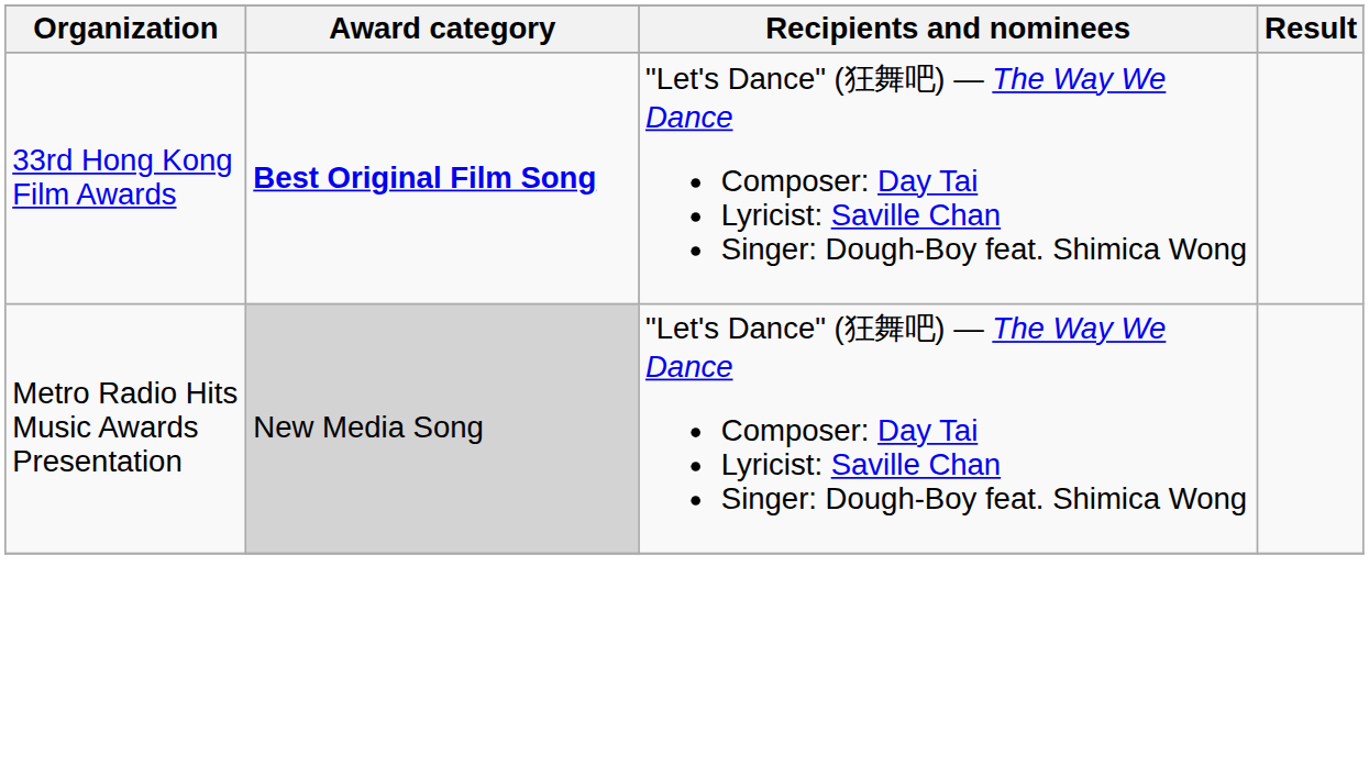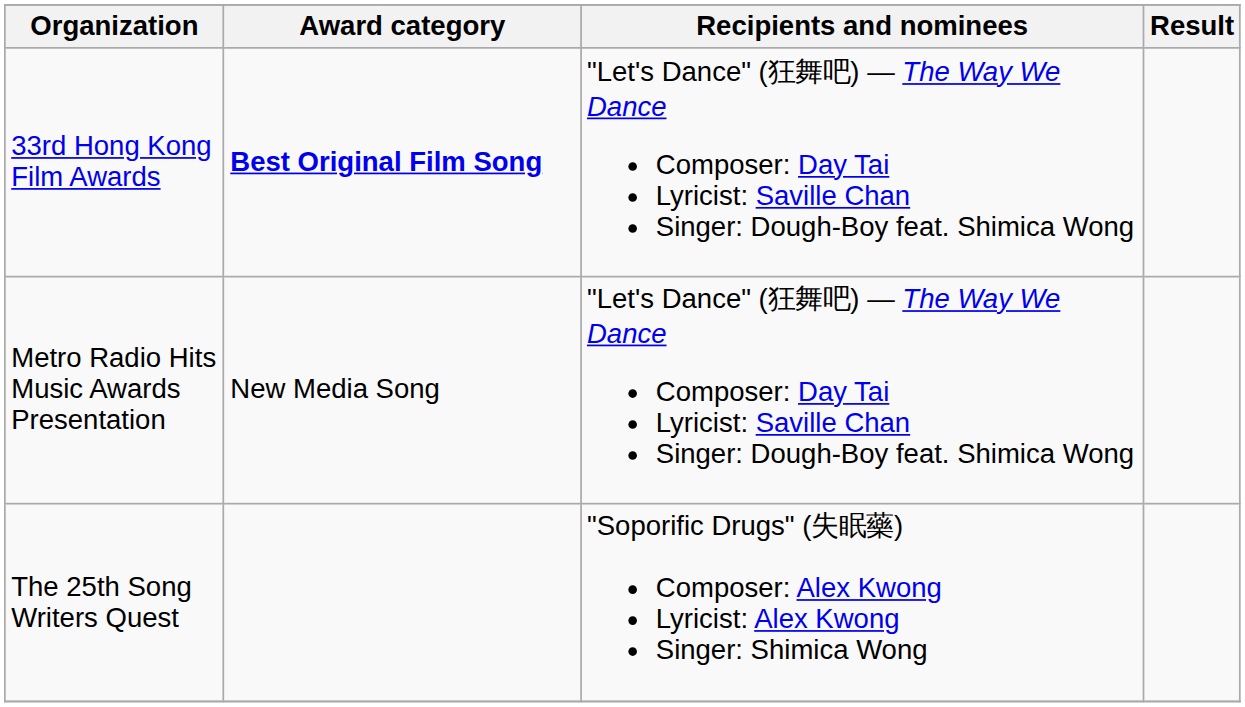Metro Radio Hits Music Awards Presentation | Award category: lightgrey background -> no background
+ row: The 25th Song Writers Quest | "Soporific Drugs" (失眠藥) Composer: Alex Kwong Lyricist: Alex Kwong Singer: Shimica Wong
